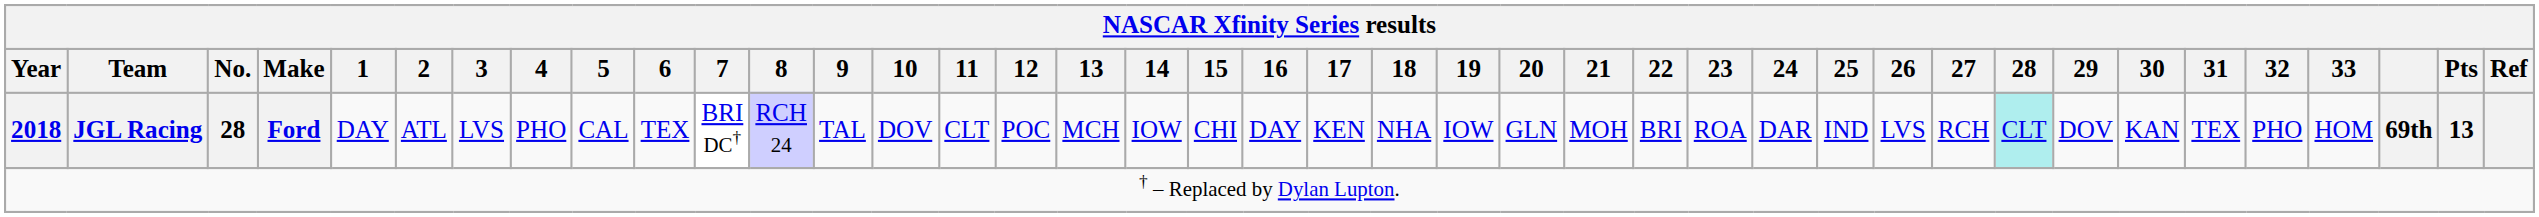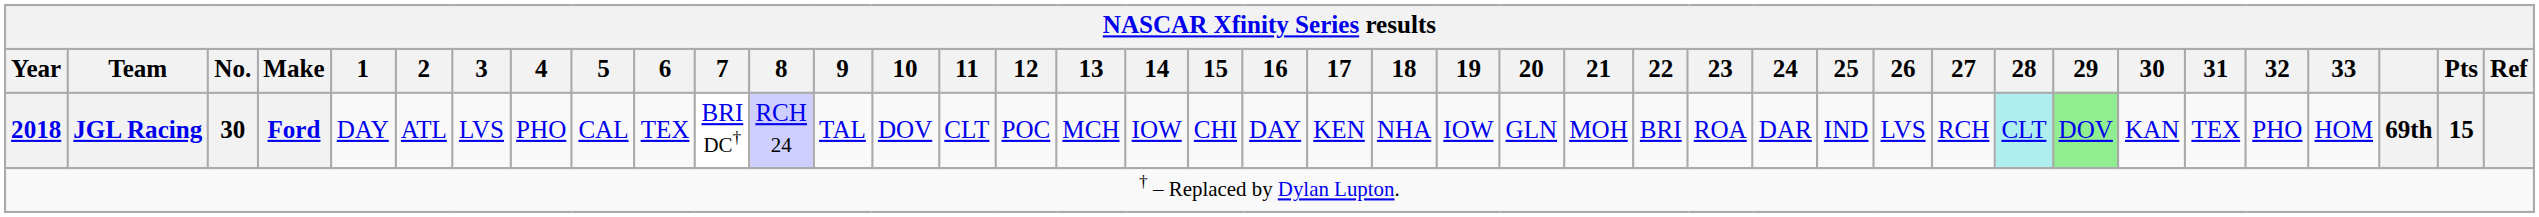2018 | NASCAR Xfinity Series results / No.: 28 -> 30
2018 | NASCAR Xfinity Series results / 29: no background -> lightgreen background
2018 | NASCAR Xfinity Series results / Pts: 13 -> 15
